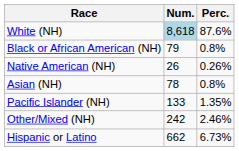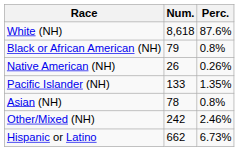White (NH) | Num.: lightblue background -> no background
rows swapped: Asian (NH) <-> Pacific Islander (NH)
